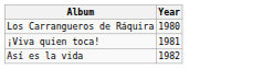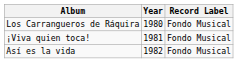+ column: Record Label | Fondo Musical | Fondo Musical | Fondo Musical
